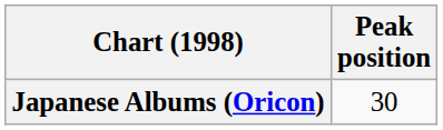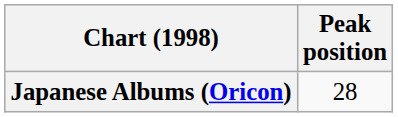Japanese Albums (Oricon) | Peak position: 30 -> 28
